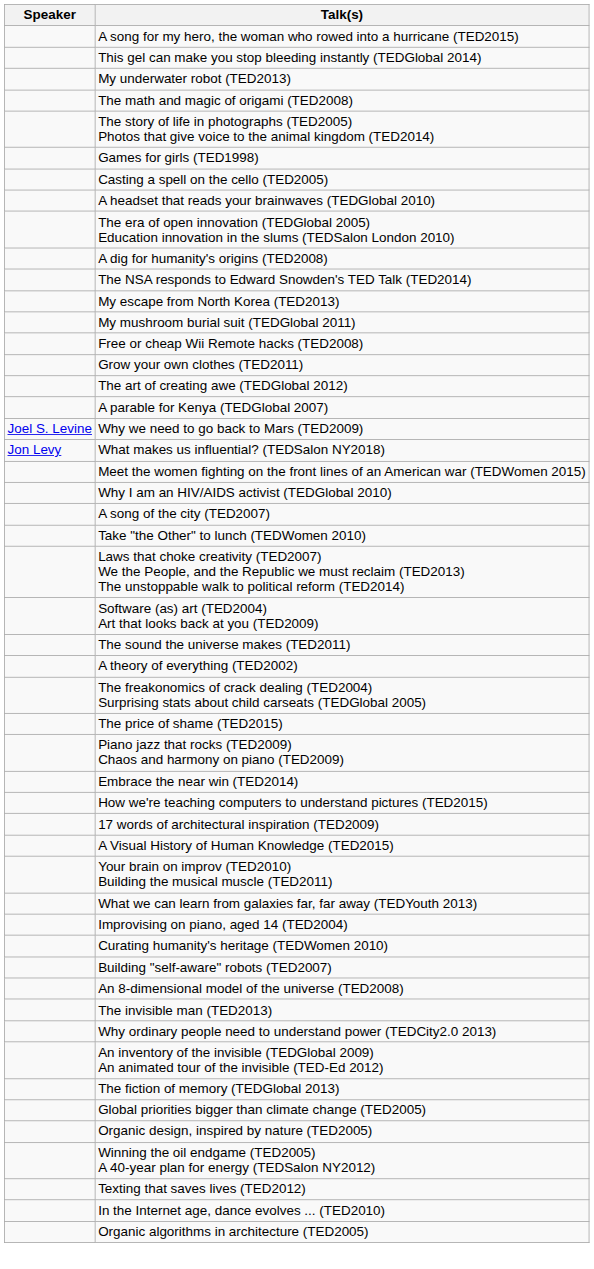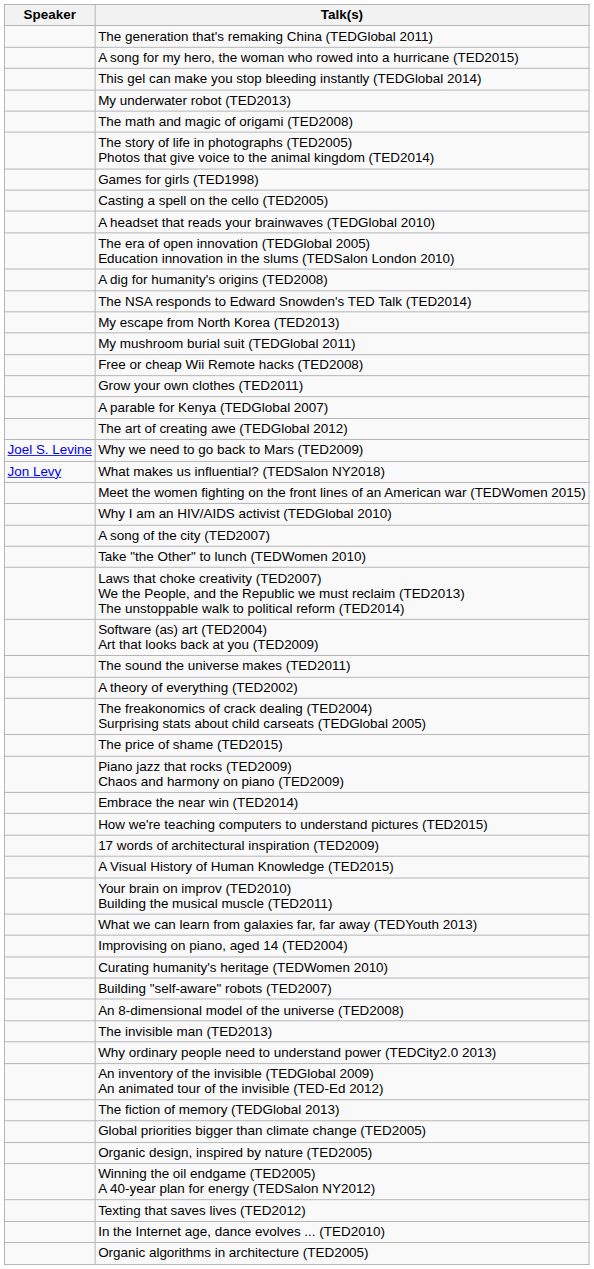+ row: The generation that's remaking China (TEDGlobal 2011)
rows swapped: The art of creating awe (TEDGlobal 2012) <-> A parable for Kenya (TEDGlobal 2007)
